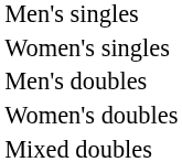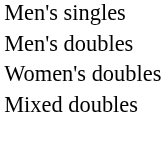- row: Women's singles
